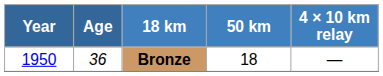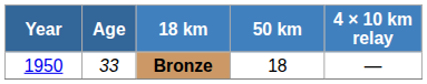Bronze | Age: 36 -> 33
